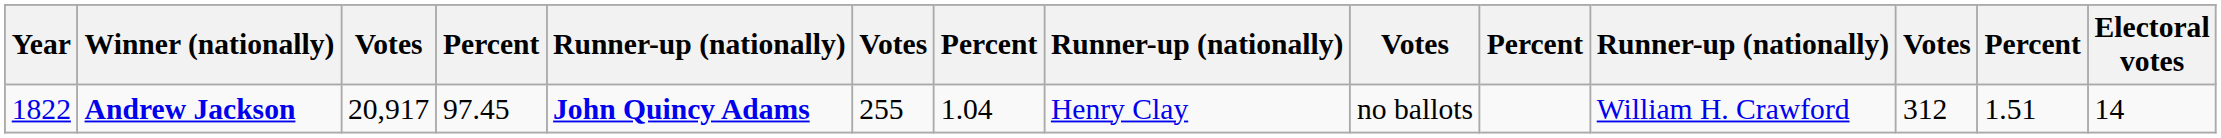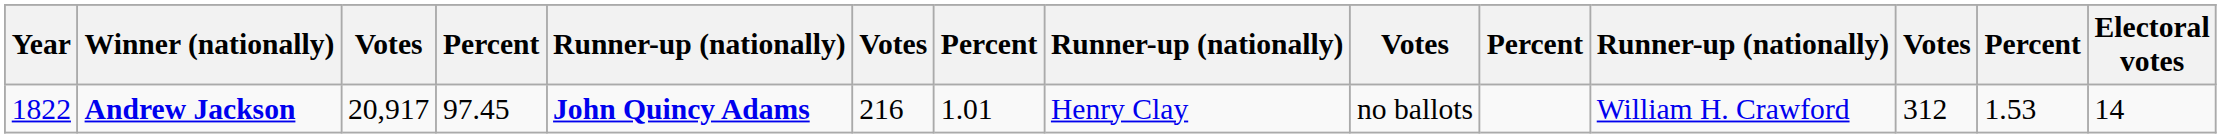Andrew Jackson | column 6: 255 -> 216
Andrew Jackson | column 7: 1.04 -> 1.01
Andrew Jackson | column 13: 1.51 -> 1.53
